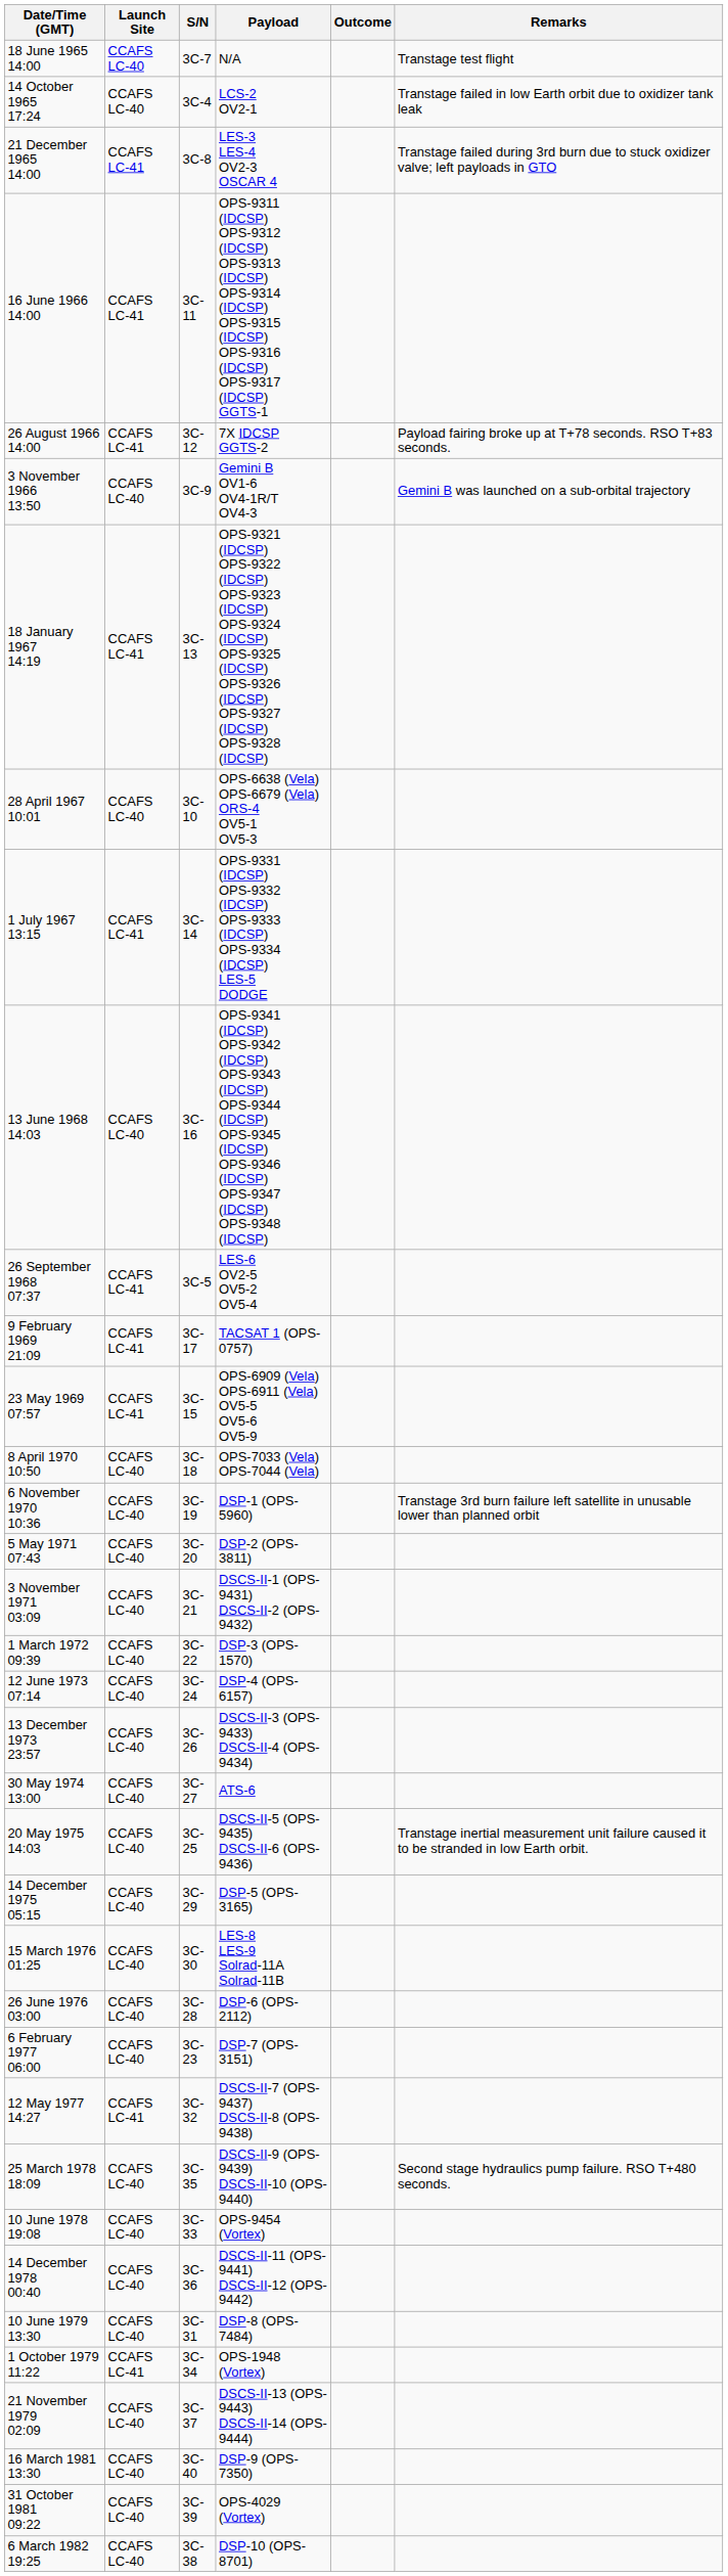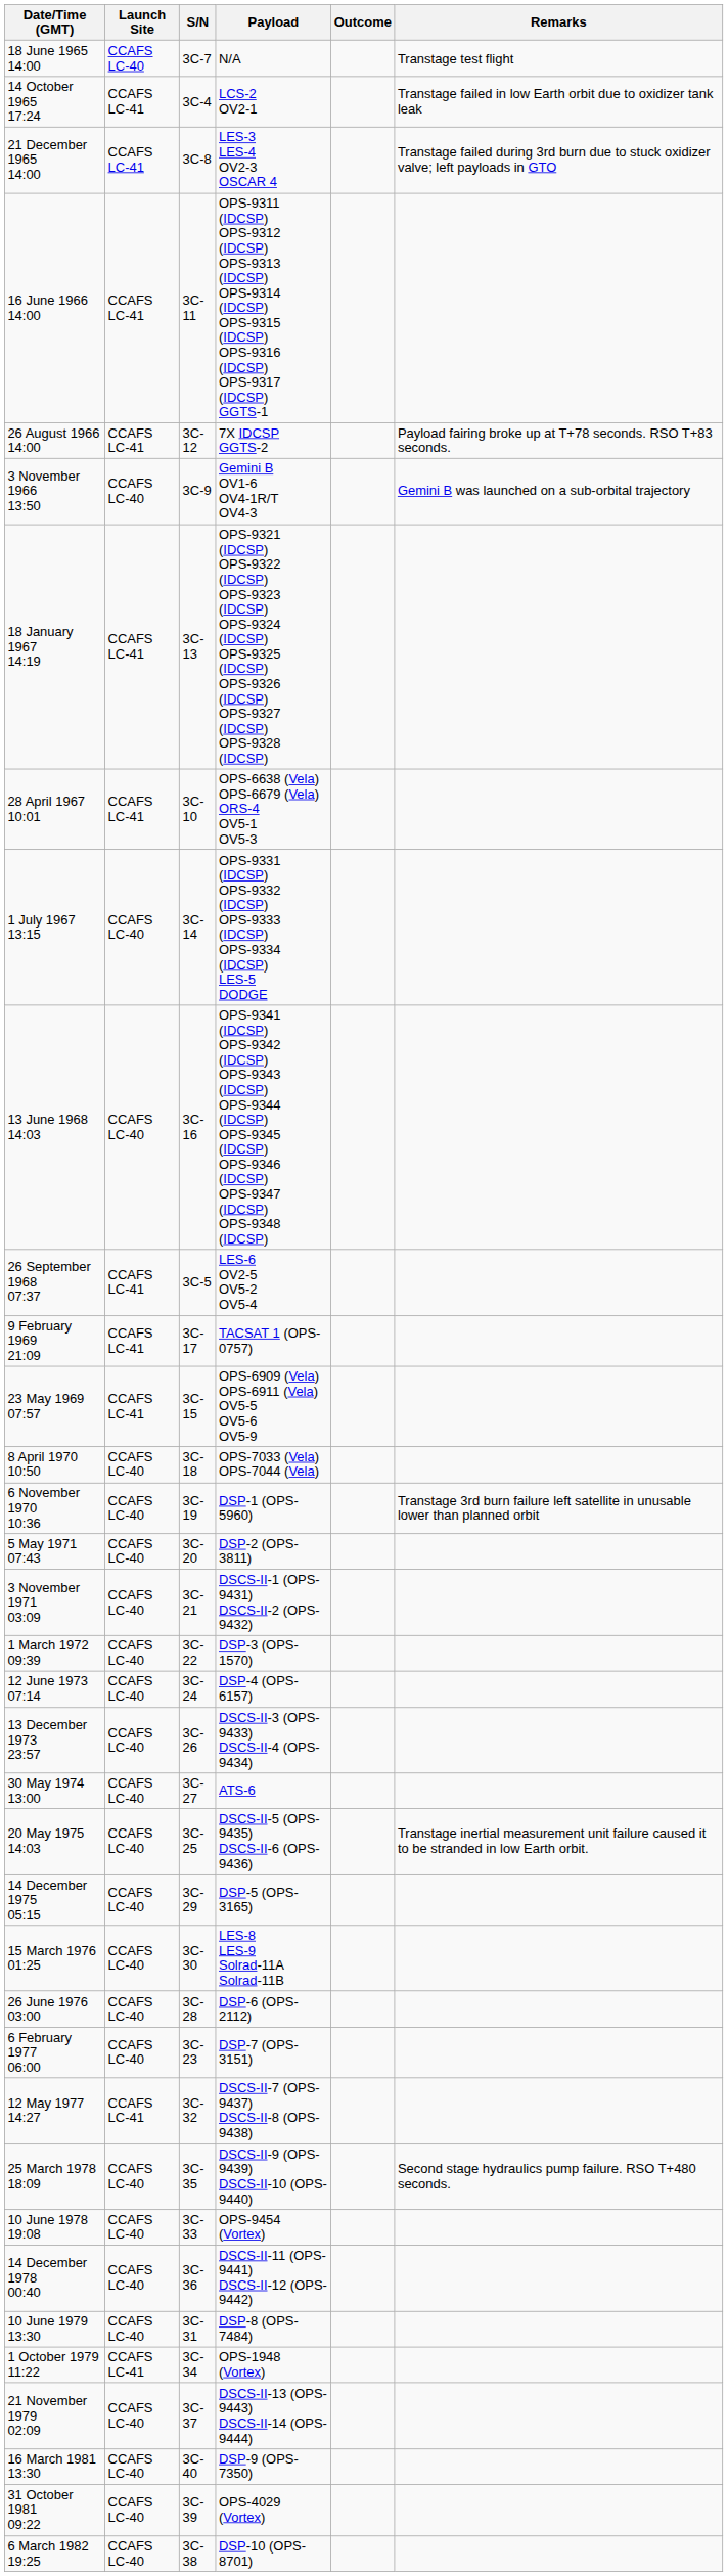14 October 1965 17:24 | Launch Site: CCAFS LC-40 -> CCAFS LC-41
28 April 1967 10:01 | Launch Site: CCAFS LC-40 -> CCAFS LC-41
1 July 1967 13:15 | Launch Site: CCAFS LC-41 -> CCAFS LC-40
